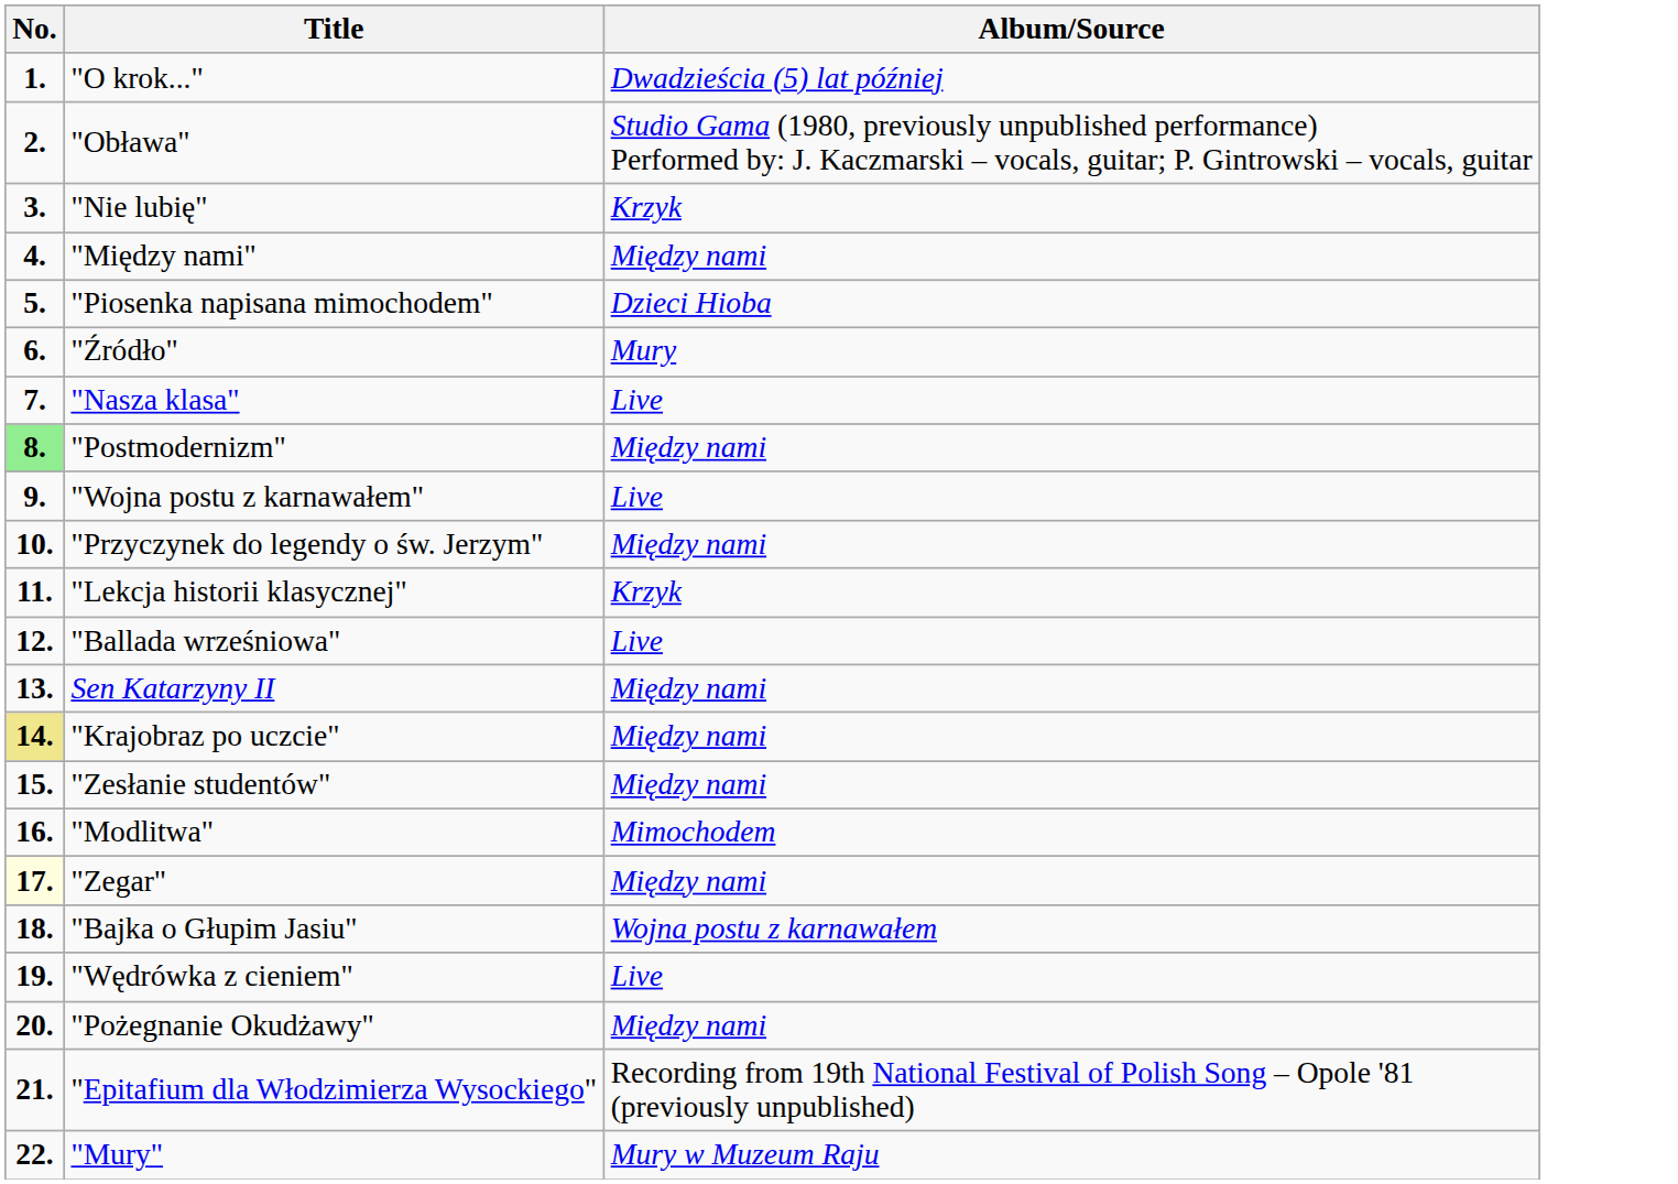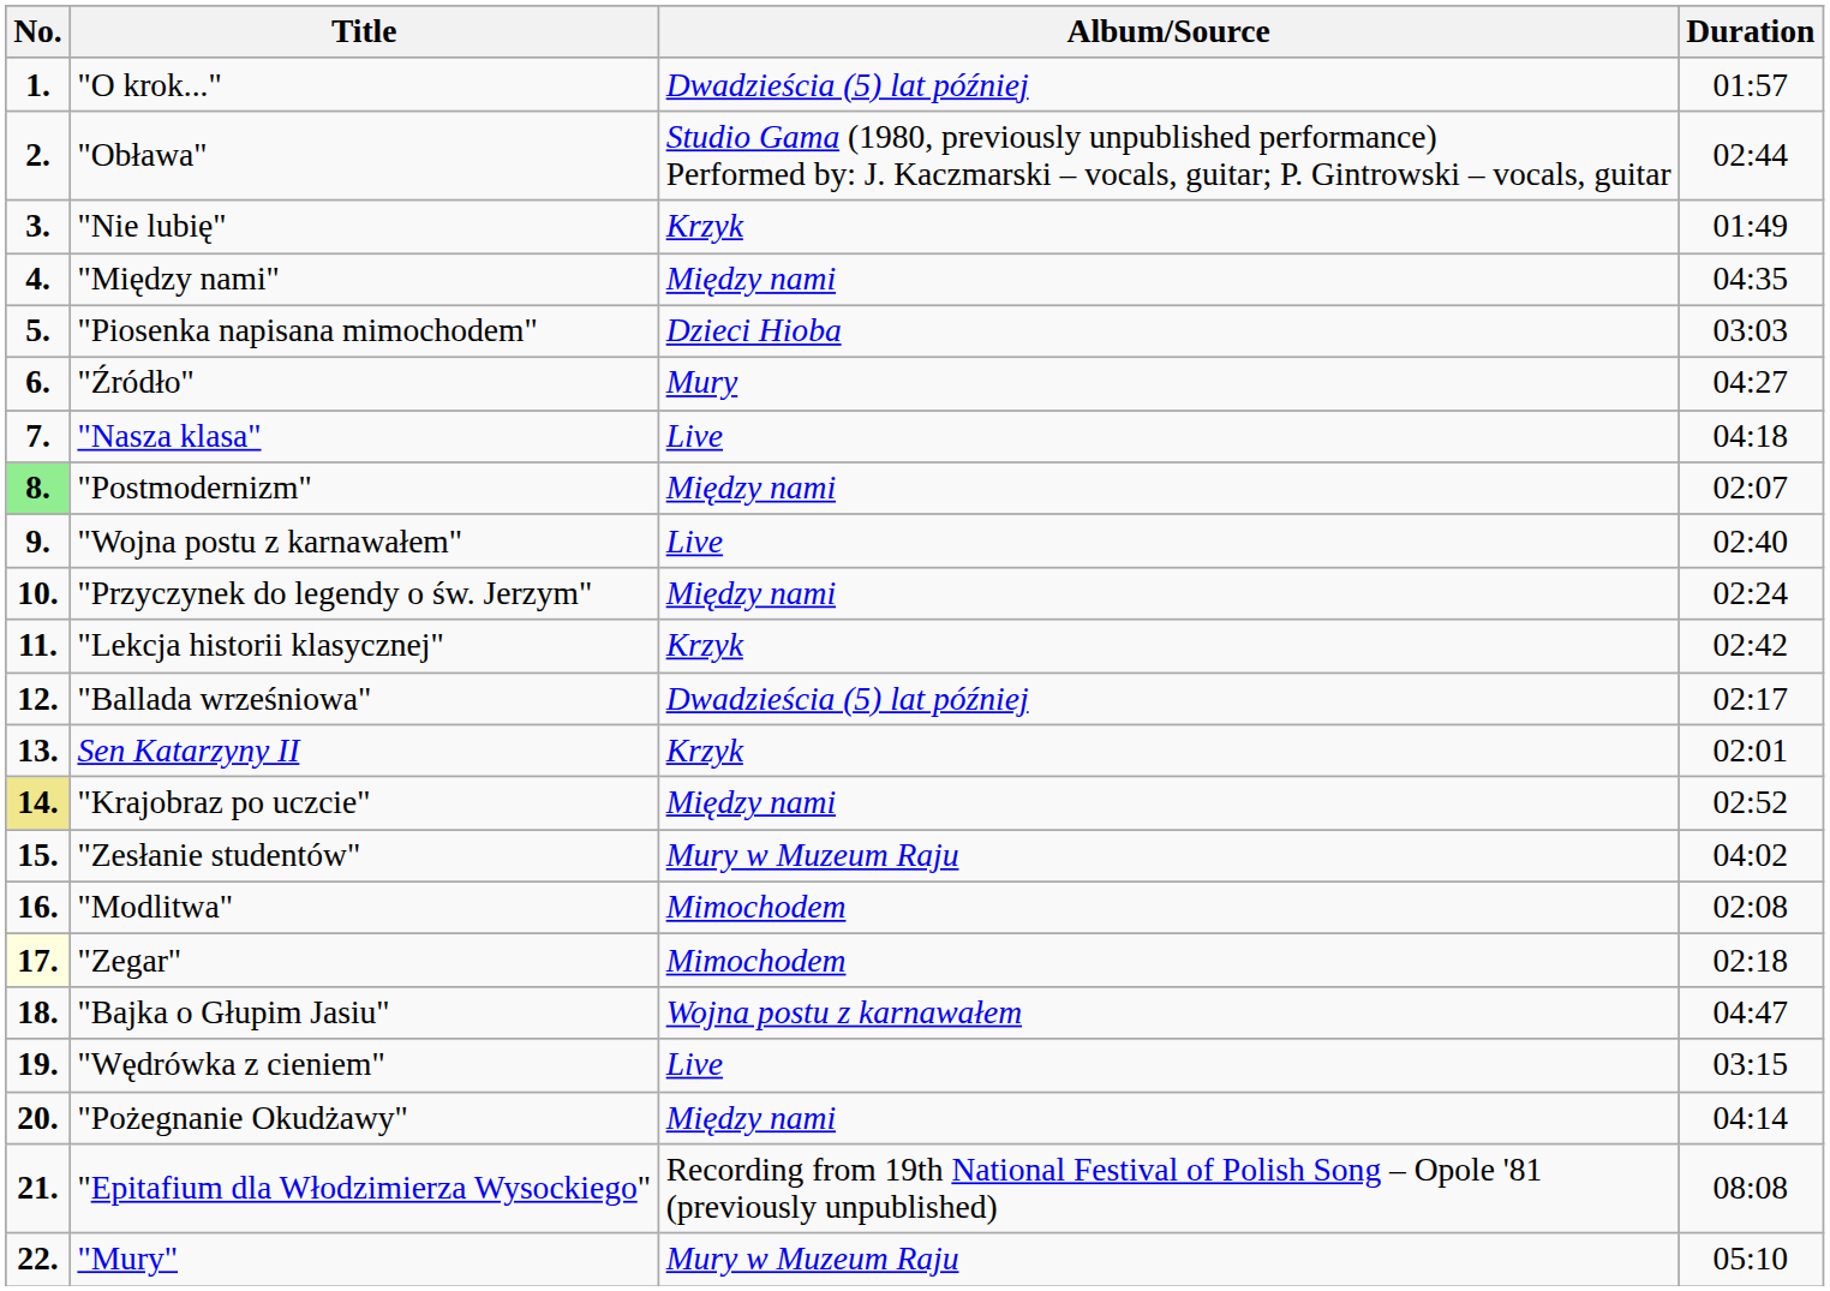+ column: Duration | 01:57 | 02:44 | 01:49 | 04:35 | 03:03 | 04:27 | 04:18 | 02:07 | 02:40 | 02:24 | 02:42 | 02:17 | 02:01 | 02:52 | 04:02 | 02:08 | 02:18 | 04:47 | 03:15 | 04:14 | 08:08 | 05:10
"Ballada wrześniowa" | Album/Source: Live -> Dwadzieścia (5) lat później
Sen Katarzyny II | Album/Source: Między nami -> Krzyk
"Zesłanie studentów" | Album/Source: Między nami -> Mury w Muzeum Raju
"Zegar" | Album/Source: Między nami -> Mimochodem
